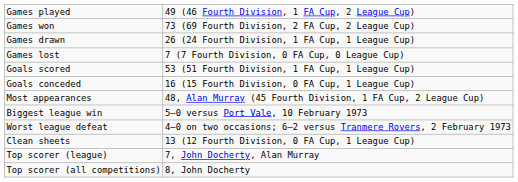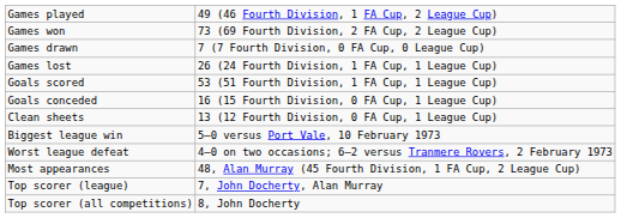Games drawn | column 2: 26 (24 Fourth Division, 1 FA Cup, 1 League Cup) -> 7 (7 Fourth Division, 0 FA Cup, 0 League Cup)
Games lost | column 2: 7 (7 Fourth Division, 0 FA Cup, 0 League Cup) -> 26 (24 Fourth Division, 1 FA Cup, 1 League Cup)
rows swapped: Clean sheets <-> Most appearances
